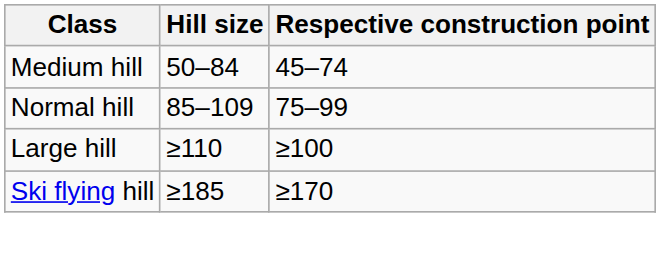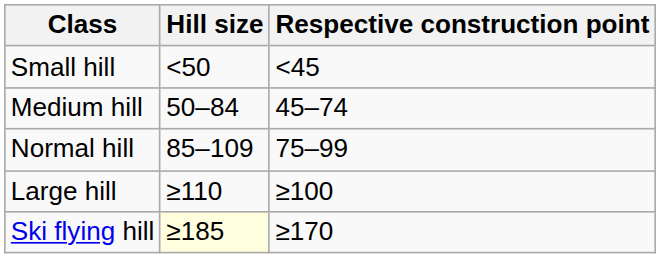+ row: Small hill | <50 | <45
Ski flying hill | Hill size: no background -> lightyellow background
